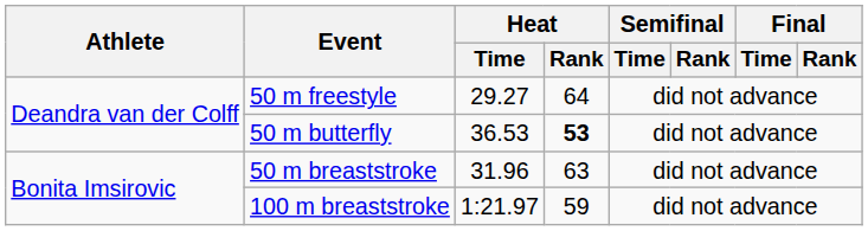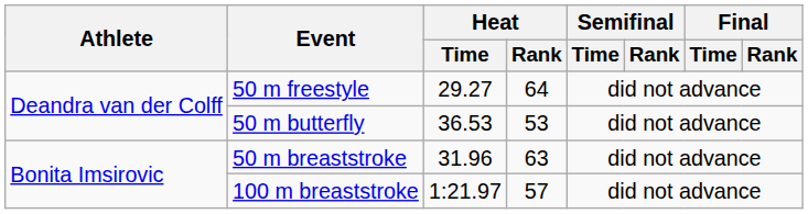50 m butterfly | Heat / Rank: bold -> normal
100 m breaststroke | Heat / Rank: 59 -> 57
